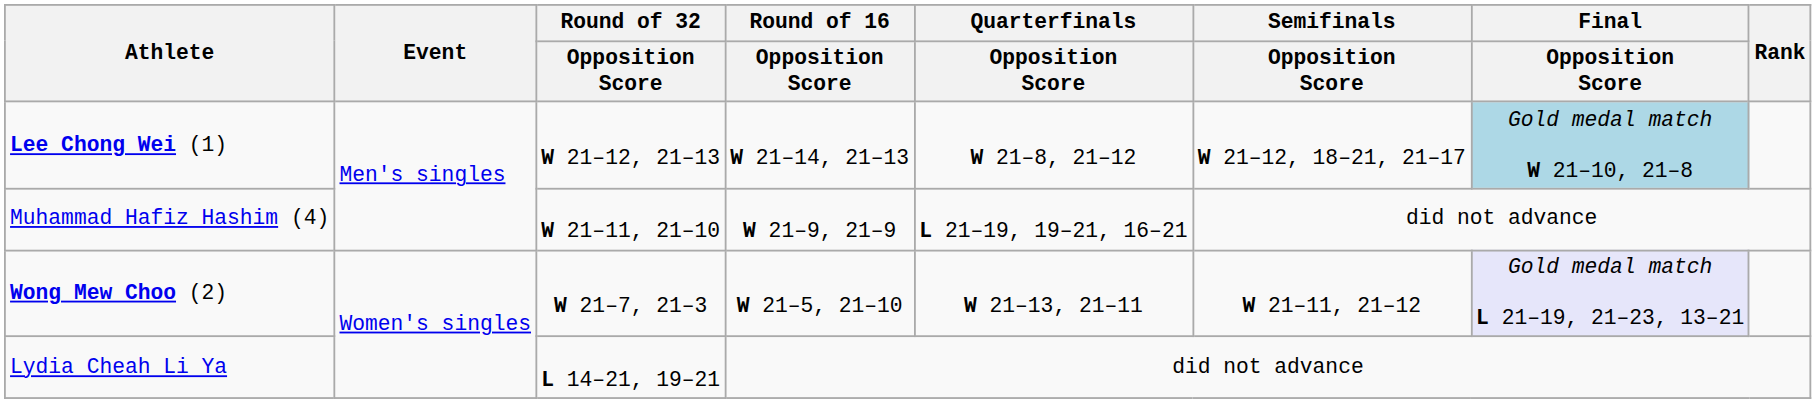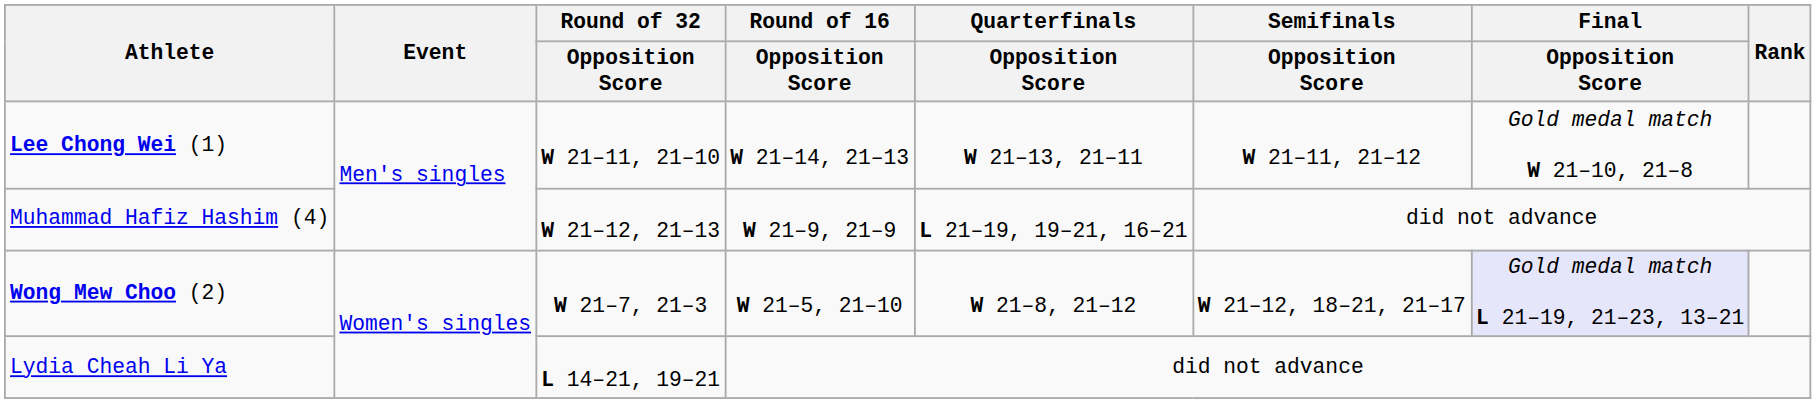Lee Chong Wei (1) | Round of 32 / Opposition Score: W 21–12, 21–13 -> W 21–11, 21–10
Lee Chong Wei (1) | Quarterfinals / Opposition Score: W 21–8, 21–12 -> W 21–13, 21–11
Lee Chong Wei (1) | Semifinals / Opposition Score: W 21–12, 18–21, 21–17 -> W 21–11, 21–12
Lee Chong Wei (1) | Final / Opposition Score: lightblue background -> no background
Muhammad Hafiz Hashim (4) | Round of 32 / Opposition Score: W 21–11, 21–10 -> W 21–12, 21–13
Wong Mew Choo (2) | Quarterfinals / Opposition Score: W 21–13, 21–11 -> W 21–8, 21–12
Wong Mew Choo (2) | Semifinals / Opposition Score: W 21–11, 21–12 -> W 21–12, 18–21, 21–17
